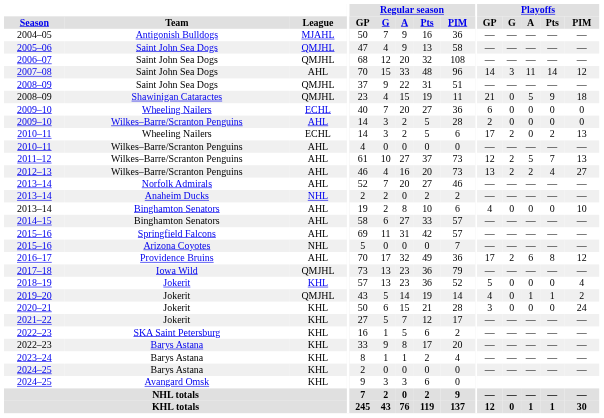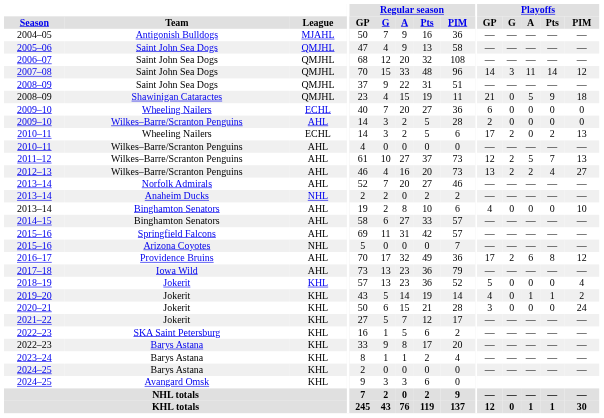2007–08 | League: AHL -> QMJHL
2017–18 | League: QMJHL -> AHL
2019–20 | League: QMJHL -> KHL
